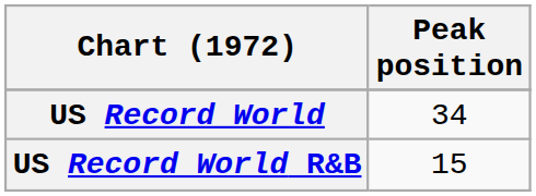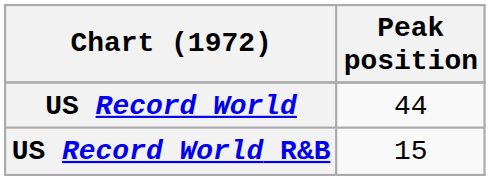US Record World | Peak position: 34 -> 44
